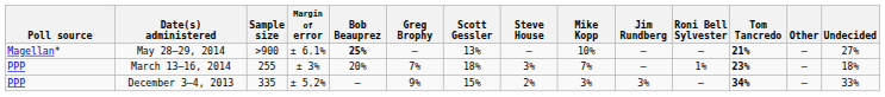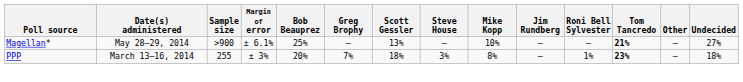May 28–29, 2014 | Bob Beauprez: bold -> normal
March 13–16, 2014 | Mike Kopp: 7% -> 8%
- row: PPP | December 3–4, 2013 | 335 | ± 5.2% | — | 9% | 15% | 2% | 3% | 3% | — | 34% | — | 33%
